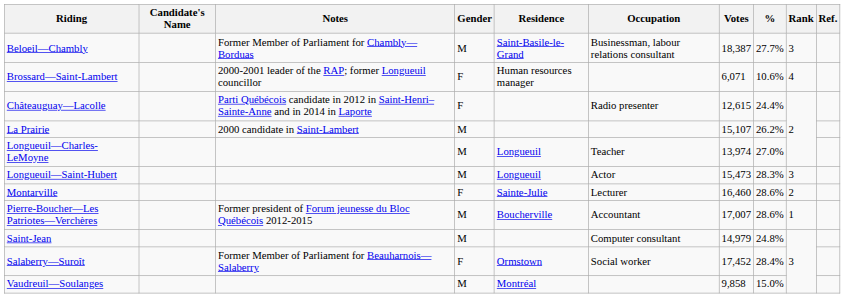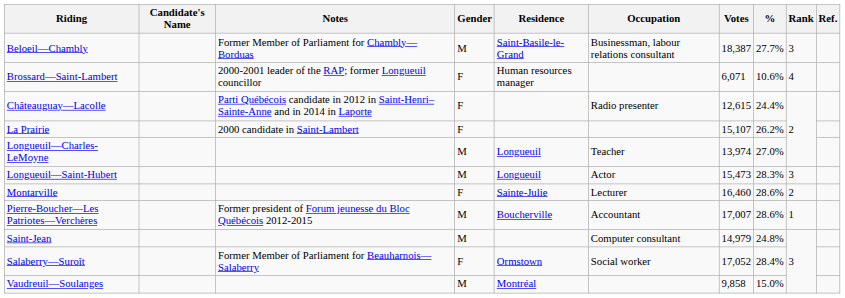La Prairie | Gender: M -> F
Salaberry—Suroît | Votes: 17,452 -> 17,052
